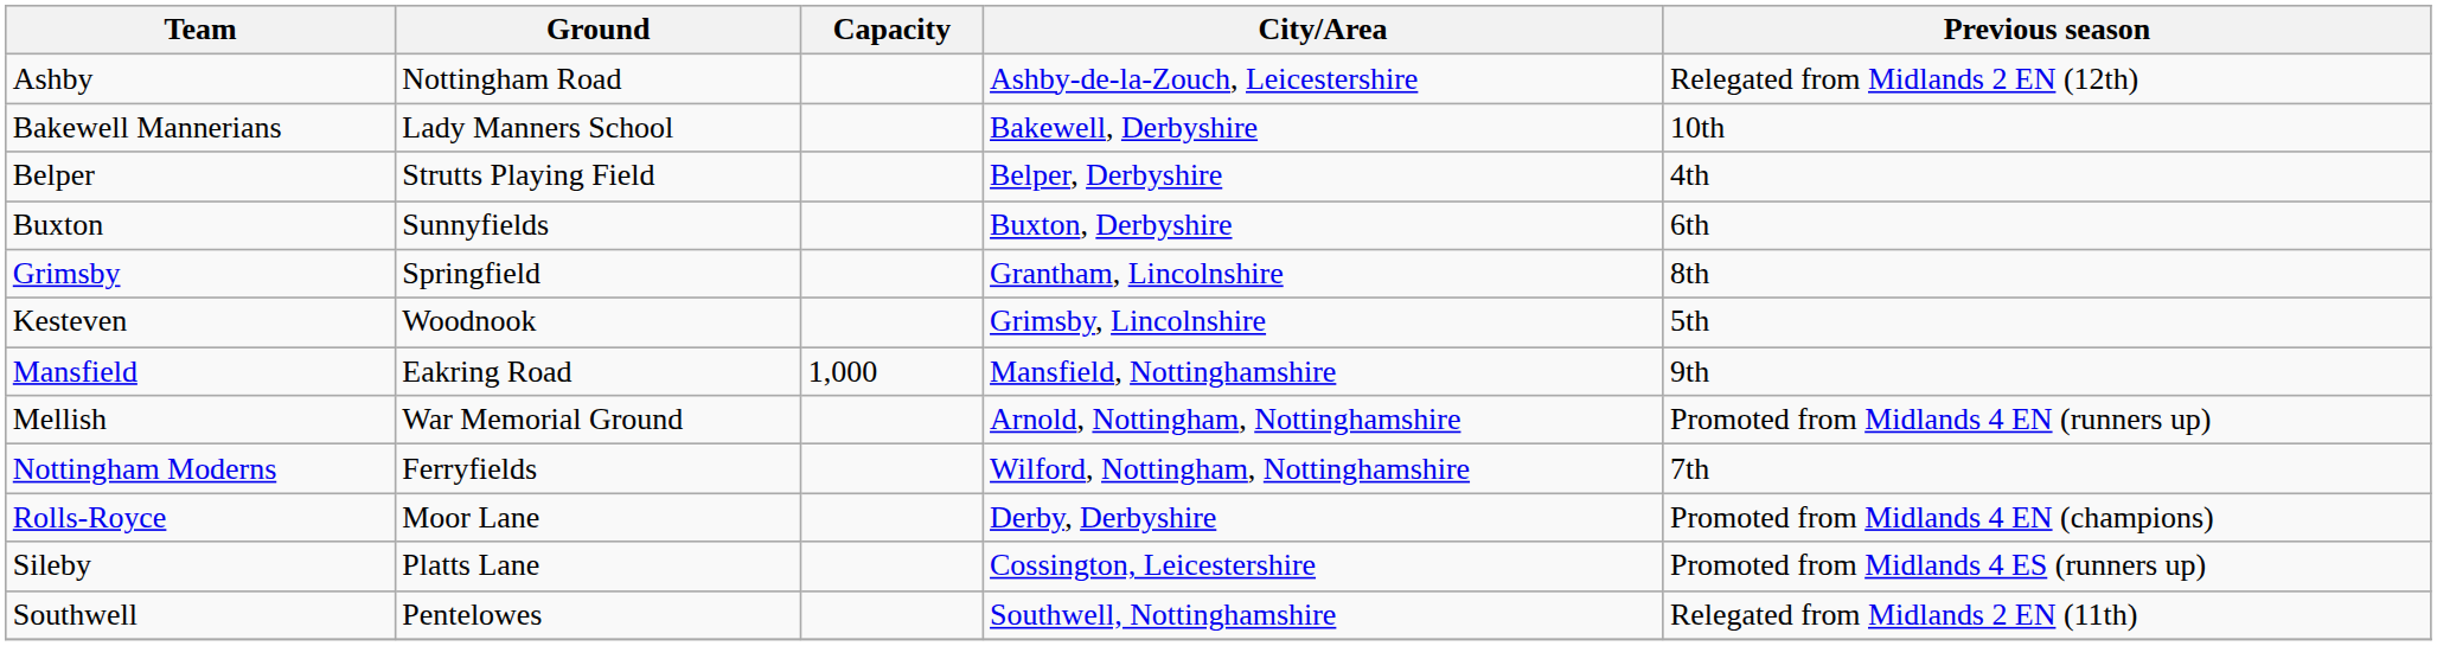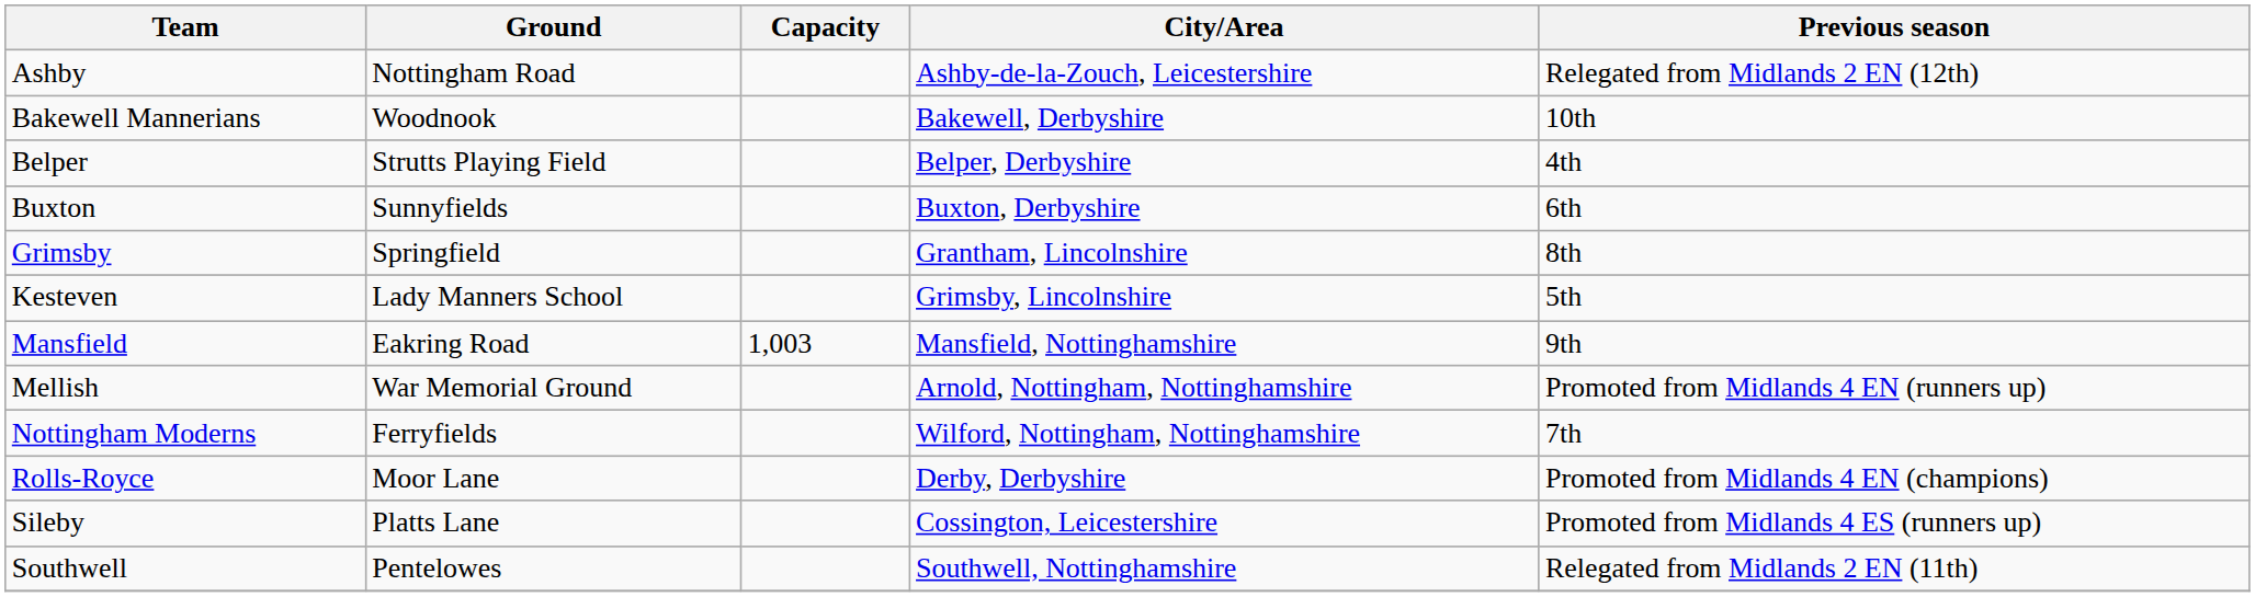Bakewell Mannerians | Ground: Lady Manners School -> Woodnook
Kesteven | Ground: Woodnook -> Lady Manners School
Mansfield | Capacity: 1,000 -> 1,003
